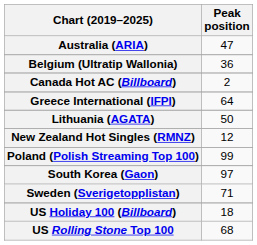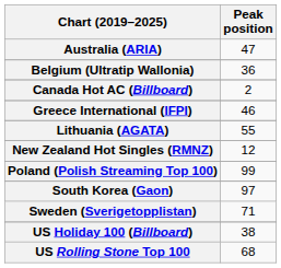Greece International (IFPI) | Peak position: 64 -> 46
Lithuania (AGATA) | Peak position: 50 -> 55
US Holiday 100 (Billboard) | Peak position: 18 -> 38
